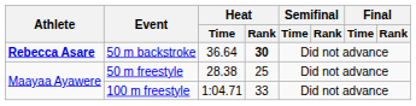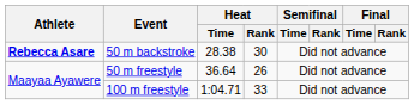50 m backstroke | Heat / Time: 36.64 -> 28.38
50 m backstroke | Heat / Rank: bold -> normal
50 m freestyle | Heat / Time: 28.38 -> 36.64
50 m freestyle | Heat / Rank: 25 -> 26
